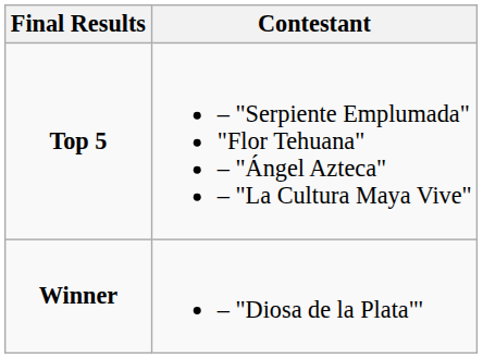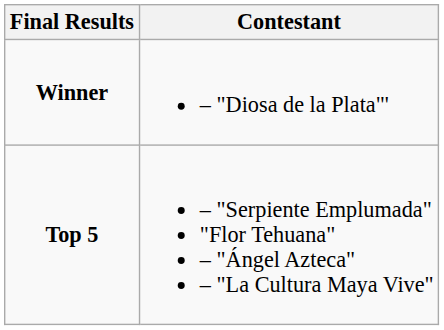rows swapped: Winner <-> Top 5
